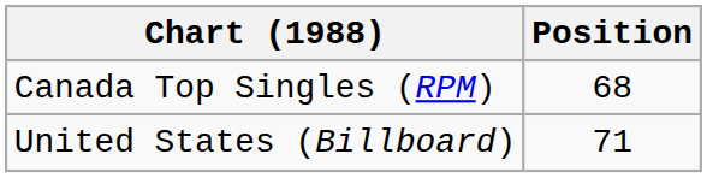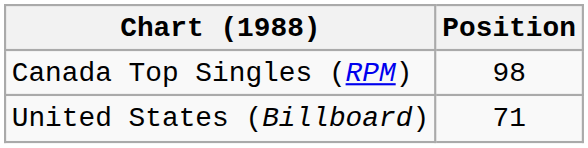Canada Top Singles (RPM) | Position: 68 -> 98
